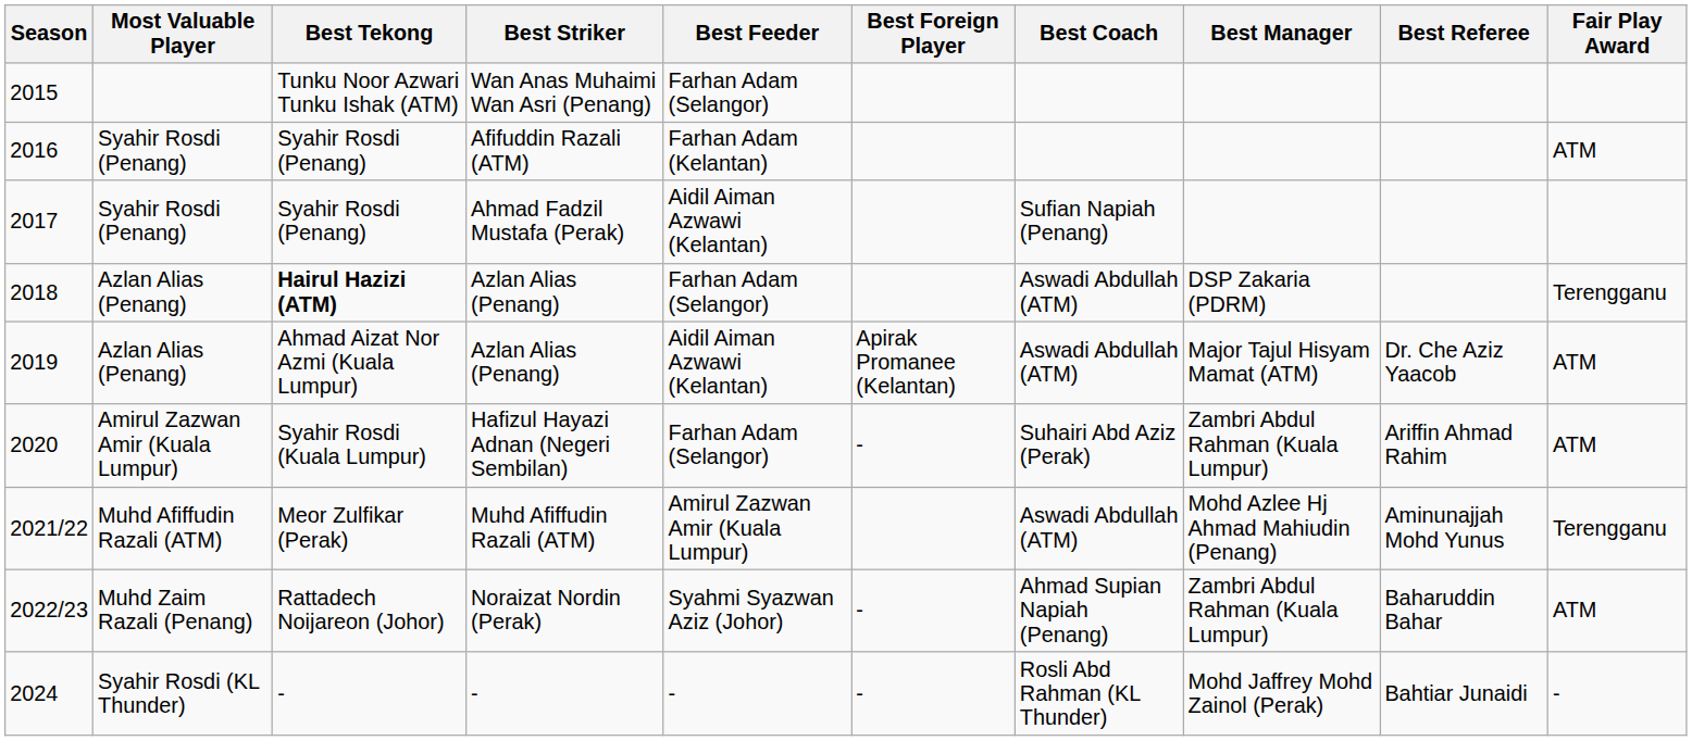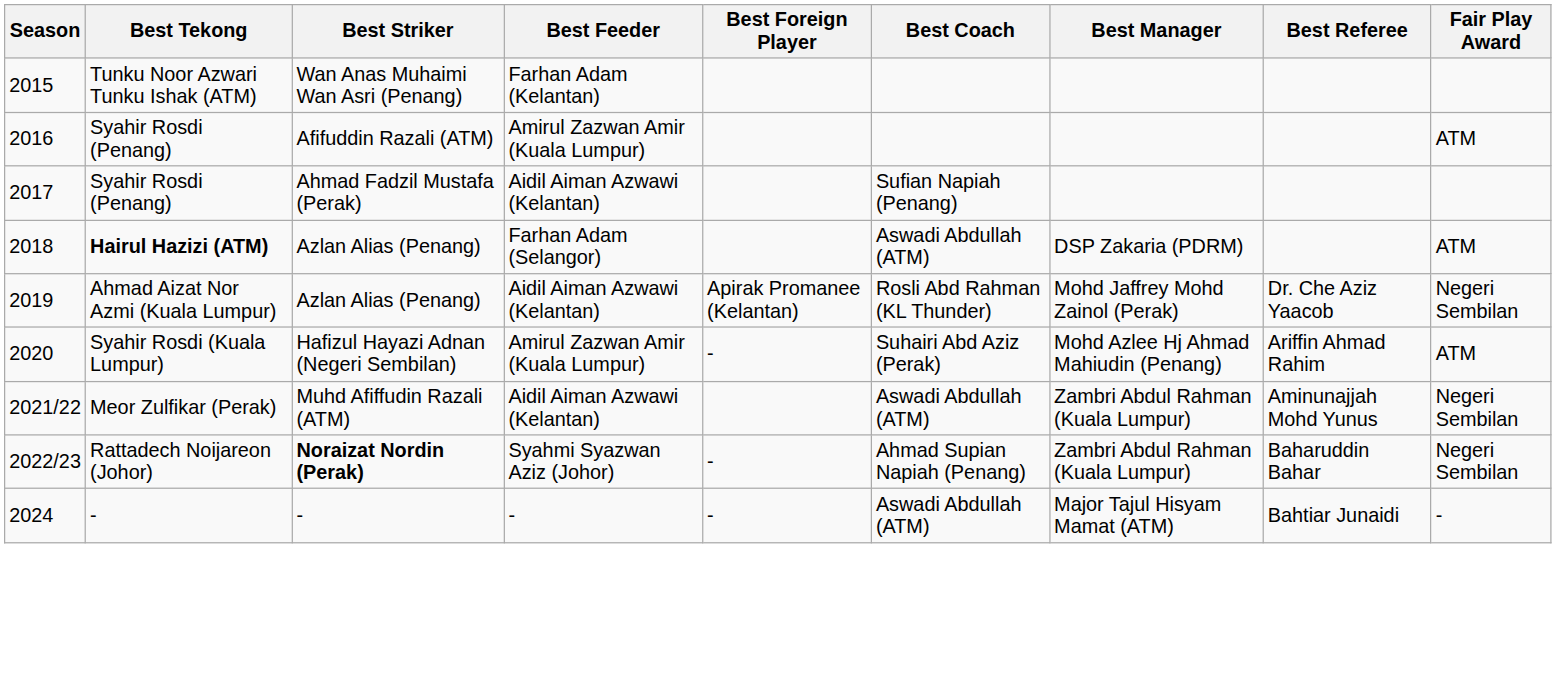- column: Most Valuable Player | Syahir Rosdi (Penang) | Syahir Rosdi (Penang) | Azlan Alias (Penang) | Azlan Alias (Penang) | Amirul Zazwan Amir (Kuala Lumpur) | Muhd Afiffudin Razali (ATM) | Muhd Zaim Razali (Penang) | Syahir Rosdi (KL Thunder)
2015 | Best Feeder: Farhan Adam (Selangor) -> Farhan Adam (Kelantan)
2016 | Best Feeder: Farhan Adam (Kelantan) -> Amirul Zazwan Amir (Kuala Lumpur)
2018 | Fair Play Award: Terengganu -> ATM
2019 | Best Coach: Aswadi Abdullah (ATM) -> Rosli Abd Rahman (KL Thunder)
2019 | Best Manager: Major Tajul Hisyam Mamat (ATM) -> Mohd Jaffrey Mohd Zainol (Perak)
2019 | Fair Play Award: ATM -> Negeri Sembilan
2020 | Best Feeder: Farhan Adam (Selangor) -> Amirul Zazwan Amir (Kuala Lumpur)
2020 | Best Manager: Zambri Abdul Rahman (Kuala Lumpur) -> Mohd Azlee Hj Ahmad Mahiudin (Penang)
2021/22 | Best Feeder: Amirul Zazwan Amir (Kuala Lumpur) -> Aidil Aiman Azwawi (Kelantan)
2021/22 | Best Manager: Mohd Azlee Hj Ahmad Mahiudin (Penang) -> Zambri Abdul Rahman (Kuala Lumpur)
2021/22 | Fair Play Award: Terengganu -> Negeri Sembilan
2022/23 | Best Striker: normal -> bold
2022/23 | Fair Play Award: ATM -> Negeri Sembilan
2024 | Best Coach: Rosli Abd Rahman (KL Thunder) -> Aswadi Abdullah (ATM)
2024 | Best Manager: Mohd Jaffrey Mohd Zainol (Perak) -> Major Tajul Hisyam Mamat (ATM)
